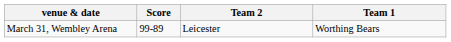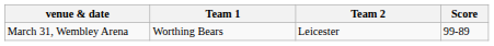columns swapped: Team 1 <-> Score
